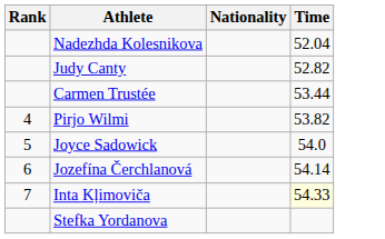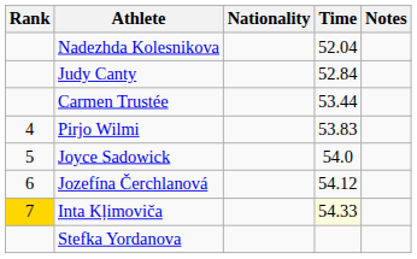+ column: Notes
Judy Canty | Time: 52.82 -> 52.84
Pirjo Wilmi | Time: 53.82 -> 53.83
Jozefína Čerchlanová | Time: 54.14 -> 54.12
Inta Kļimoviča | Rank: no background -> gold background
